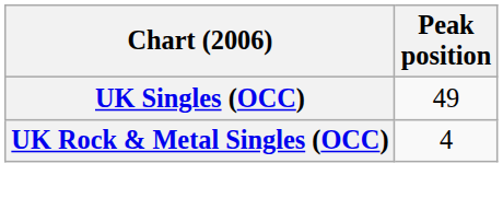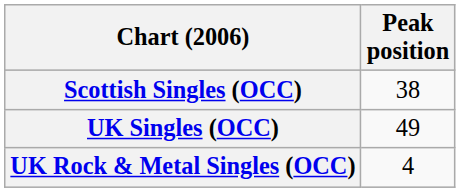+ row: Scottish Singles (OCC) | 38
